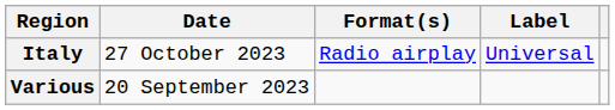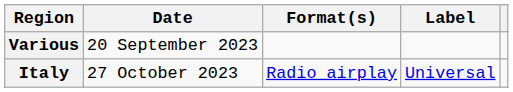rows swapped: Various <-> Italy
